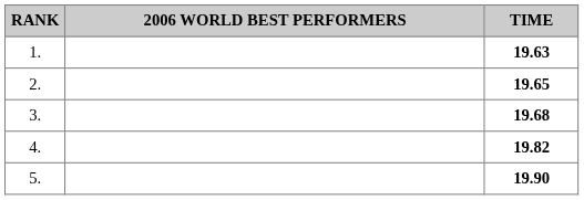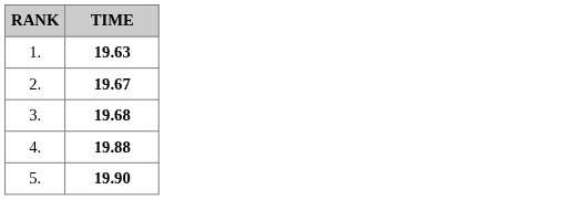- column: 2006 WORLD BEST PERFORMERS
2. | TIME: 19.65 -> 19.67
4. | TIME: 19.82 -> 19.88
